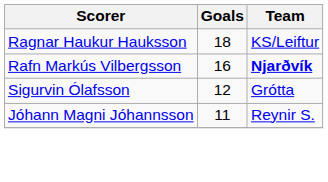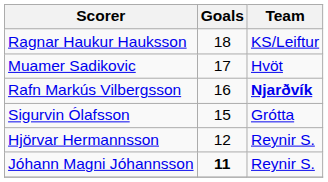+ row: Muamer Sadikovic | 17 | Hvöt
Sigurvin Ólafsson | Goals: 12 -> 15
+ row: Hjörvar Hermannsson | 12 | Reynir S.
Jóhann Magni Jóhannsson | Goals: normal -> bold
